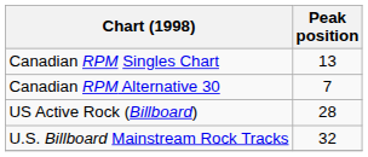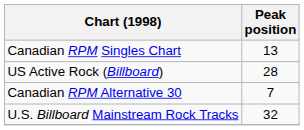rows swapped: Canadian RPM Alternative 30 <-> US Active Rock (Billboard)
